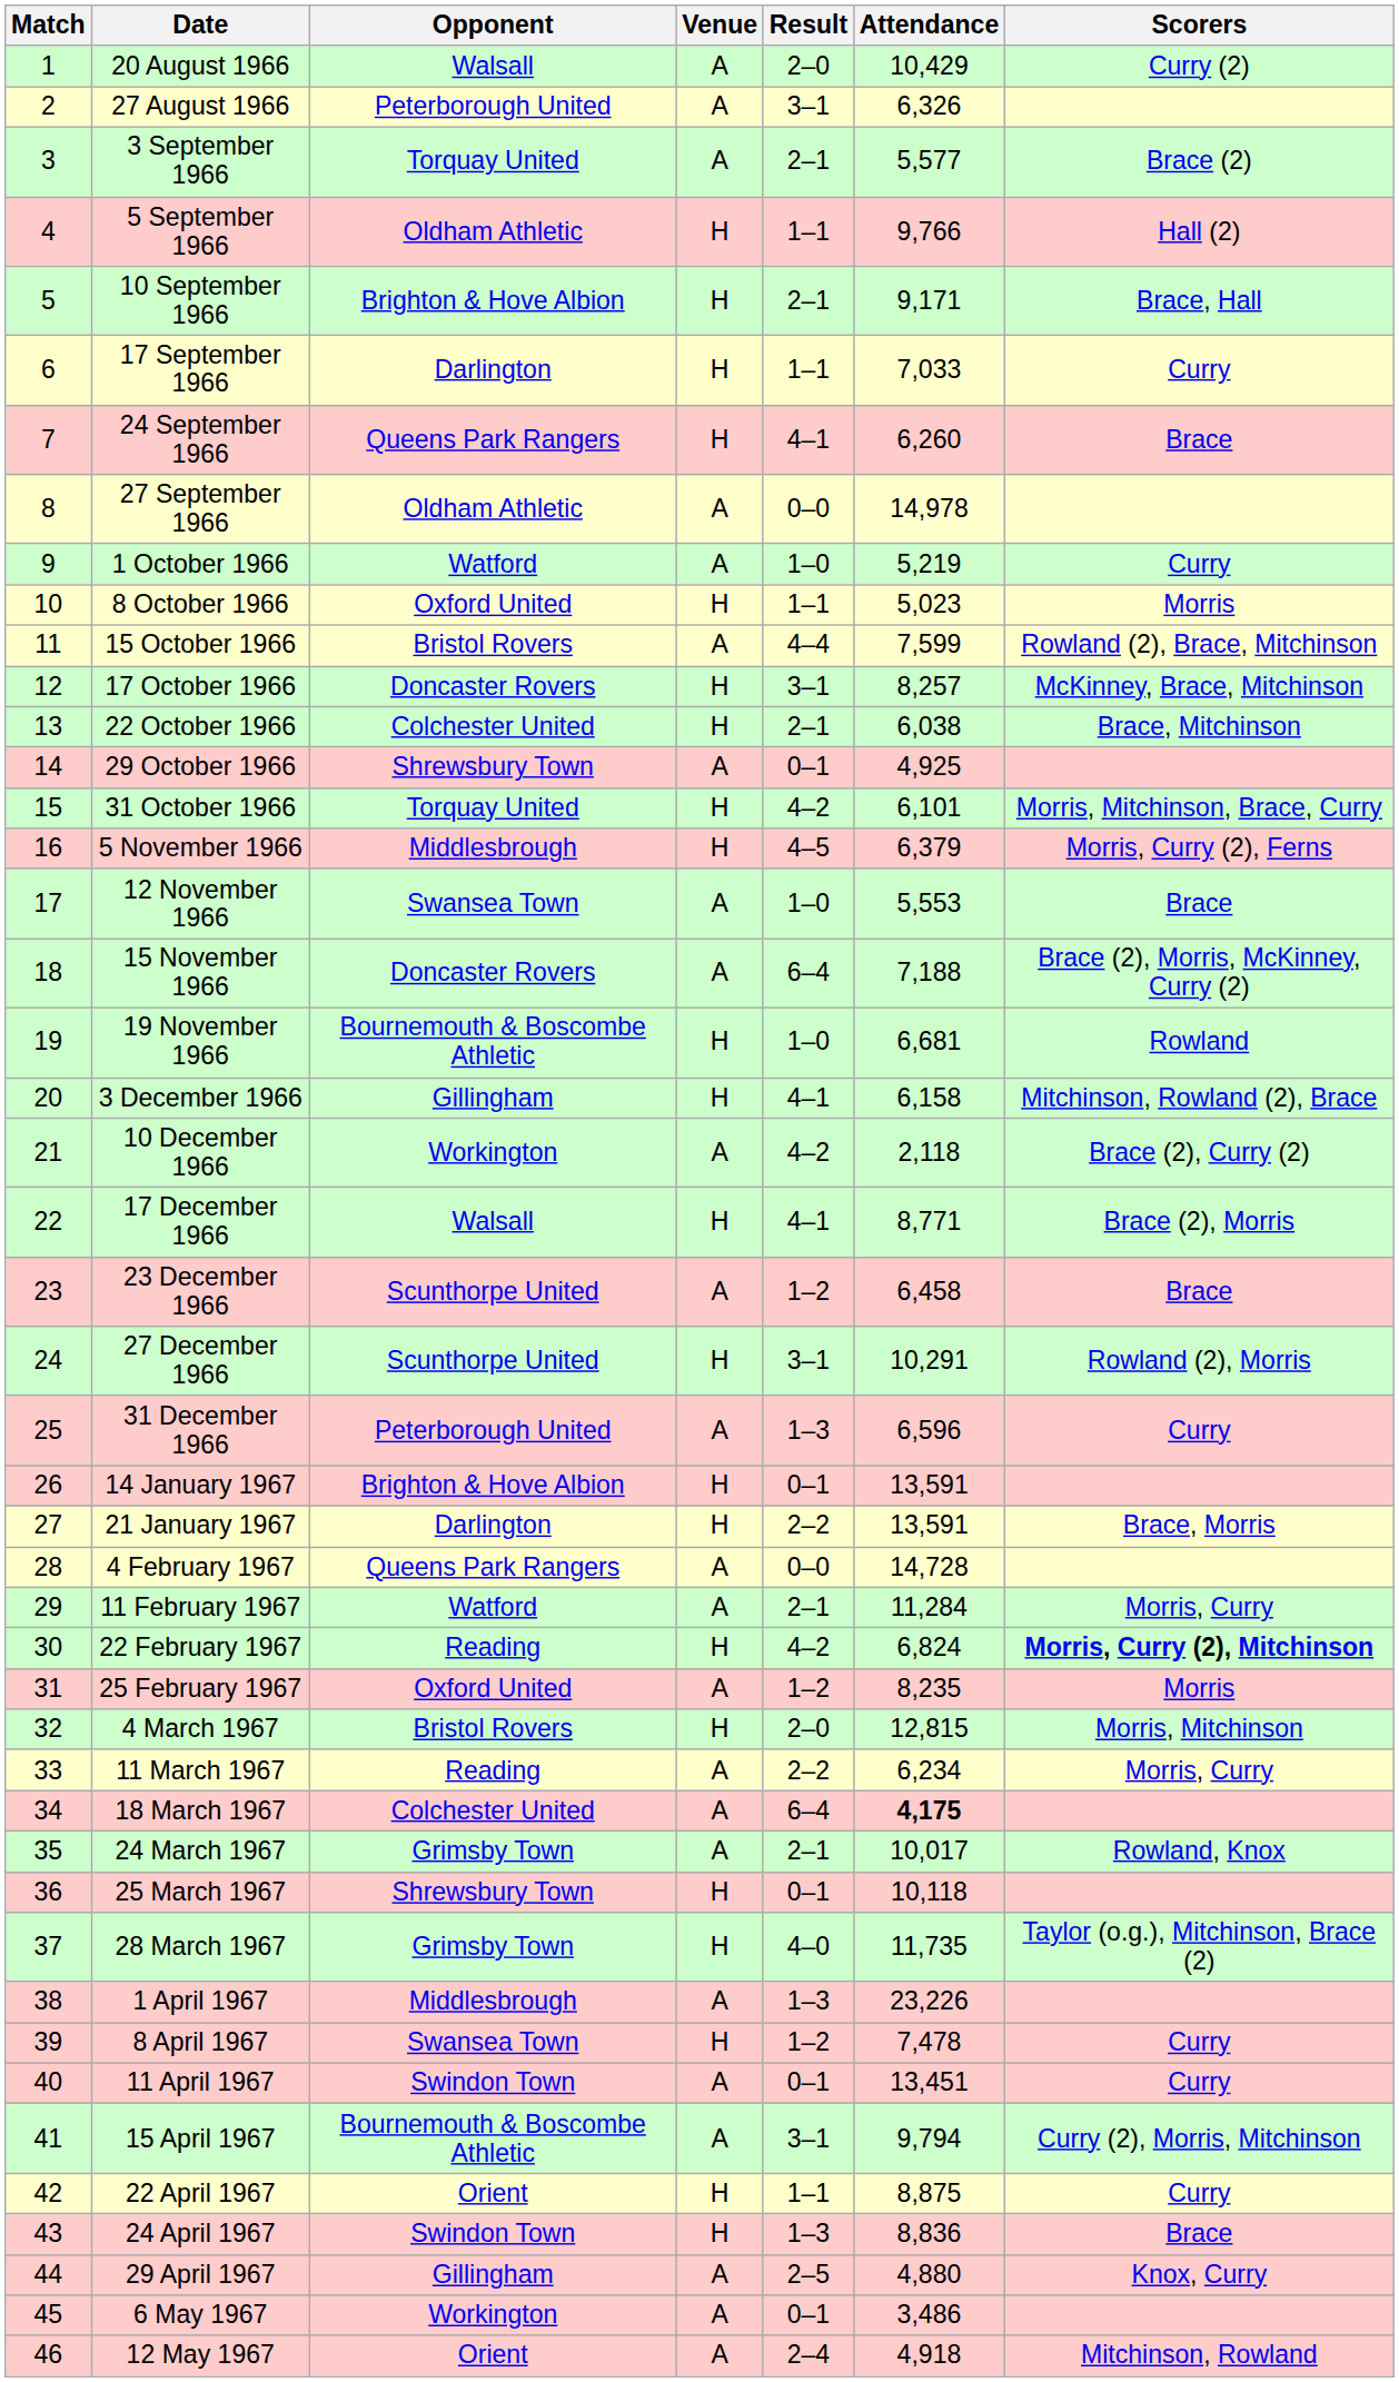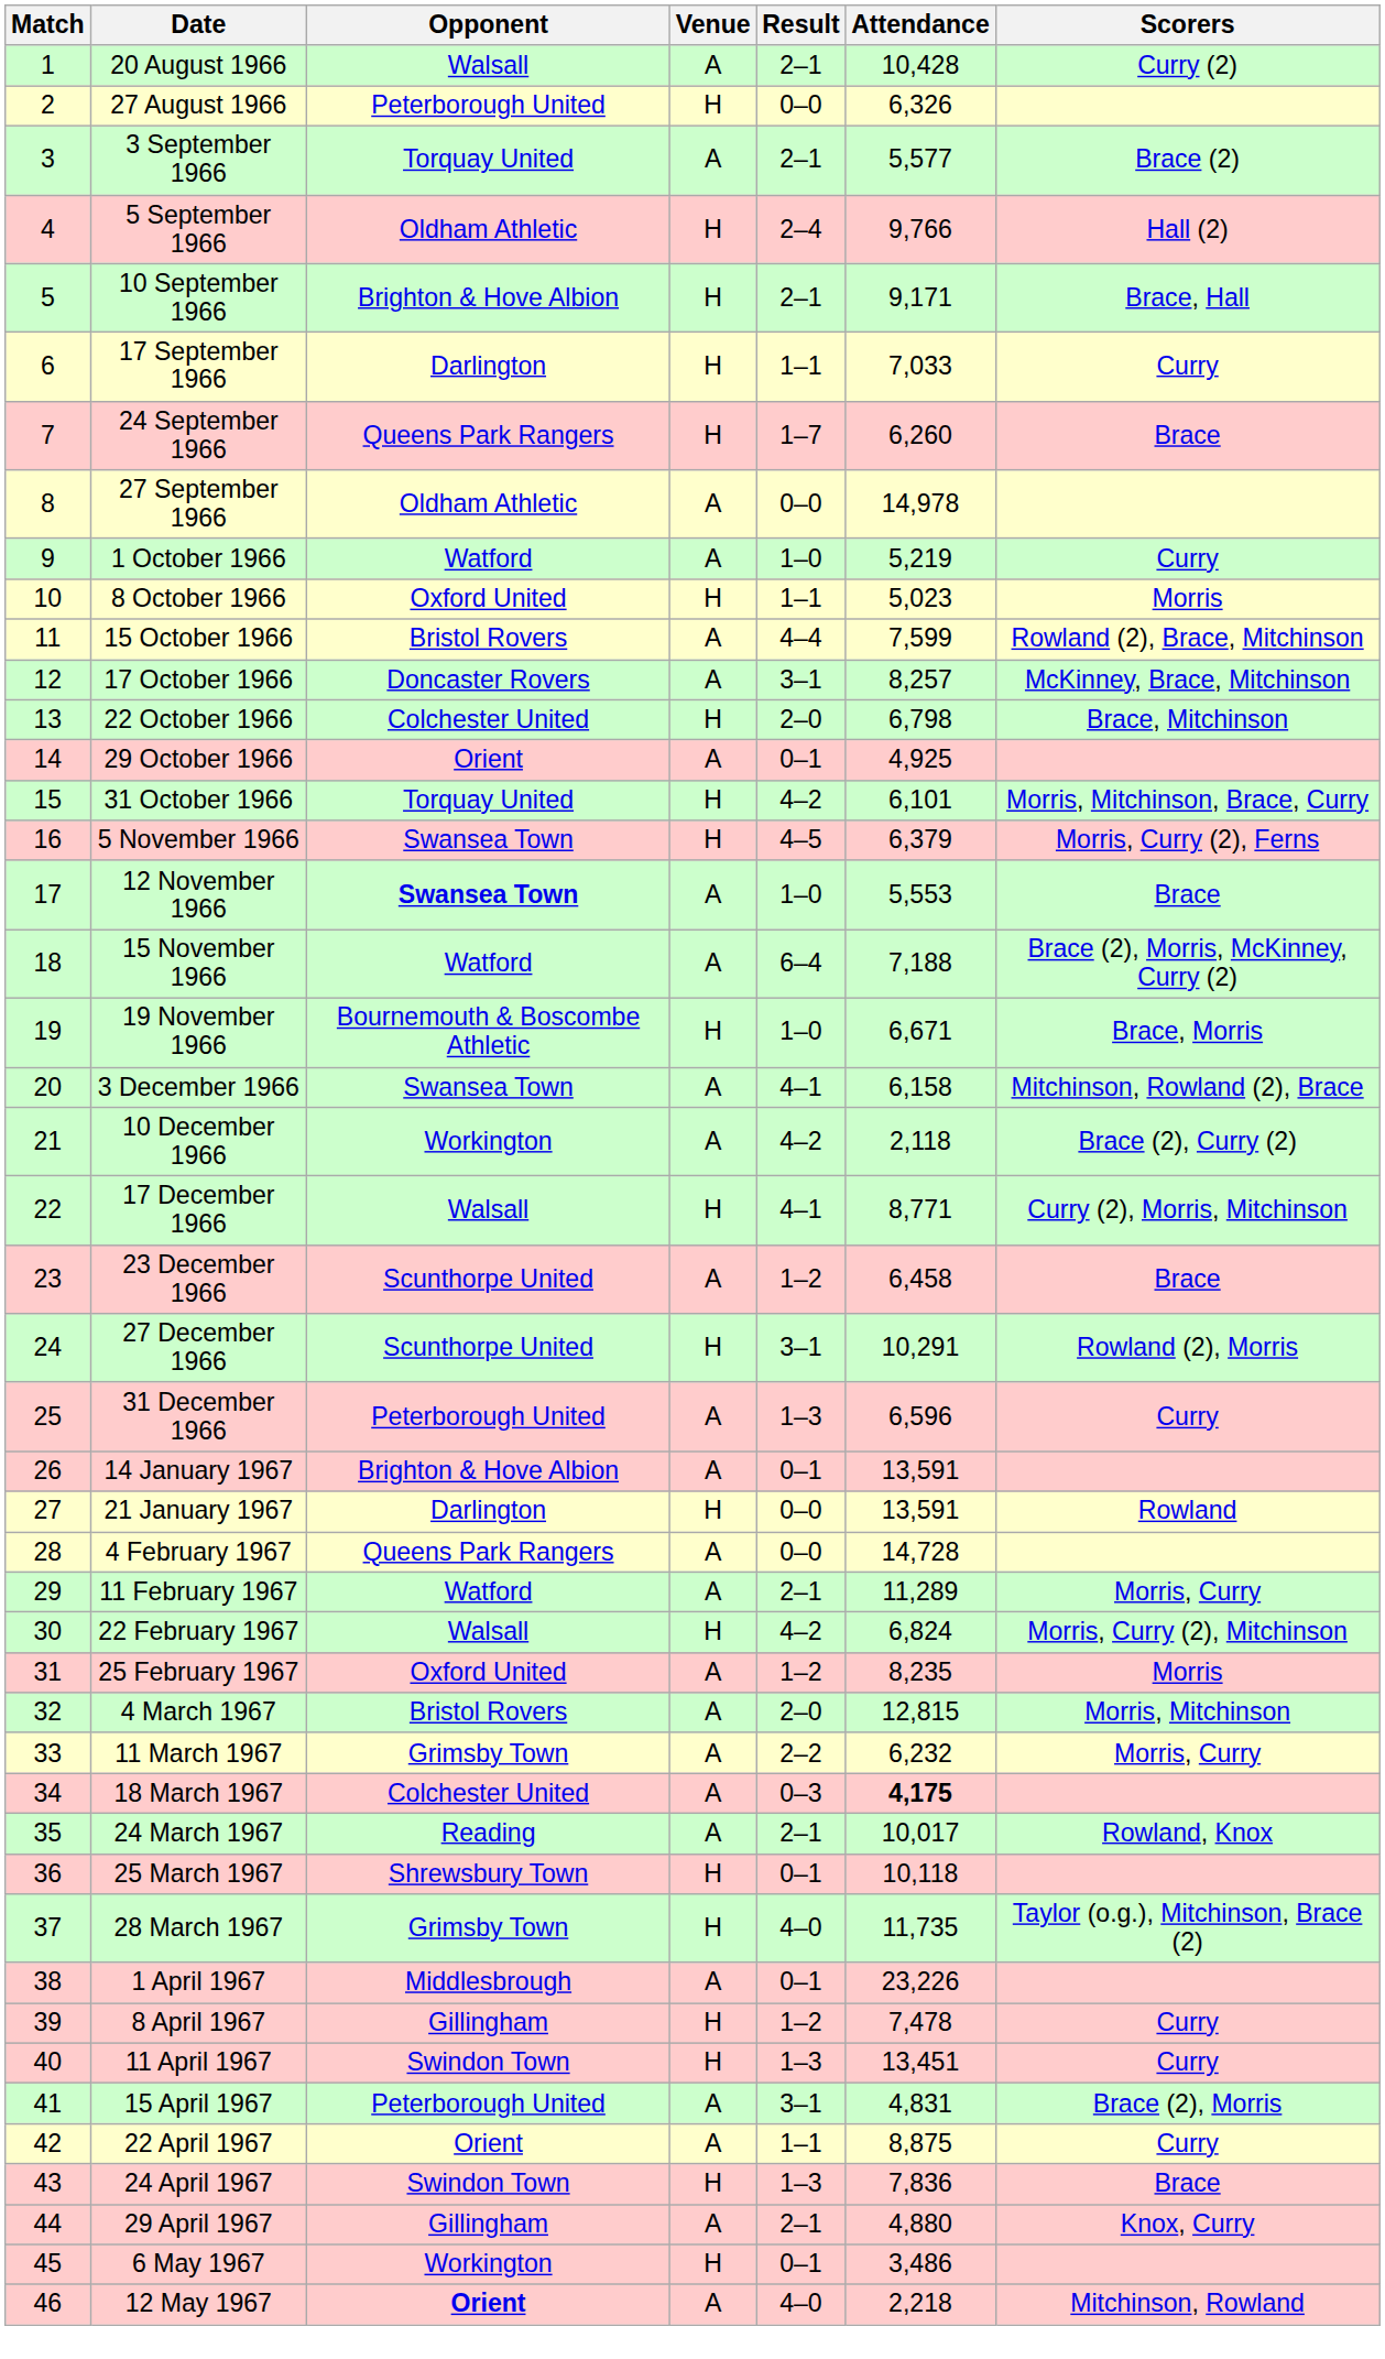20 August 1966 | Result: 2–0 -> 2–1
20 August 1966 | Attendance: 10,429 -> 10,428
27 August 1966 | Venue: A -> H
27 August 1966 | Result: 3–1 -> 0–0
5 September 1966 | Result: 1–1 -> 2–4
24 September 1966 | Result: 4–1 -> 1–7
17 October 1966 | Venue: H -> A
22 October 1966 | Result: 2–1 -> 2–0
22 October 1966 | Attendance: 6,038 -> 6,798
29 October 1966 | Opponent: Shrewsbury Town -> Orient
5 November 1966 | Opponent: Middlesbrough -> Swansea Town
12 November 1966 | Opponent: normal -> bold
15 November 1966 | Opponent: Doncaster Rovers -> Watford
19 November 1966 | Attendance: 6,681 -> 6,671
19 November 1966 | Scorers: Rowland -> Brace, Morris
3 December 1966 | Opponent: Gillingham -> Swansea Town
3 December 1966 | Venue: H -> A
17 December 1966 | Scorers: Brace (2), Morris -> Curry (2), Morris, Mitchinson
14 January 1967 | Venue: H -> A
21 January 1967 | Result: 2–2 -> 0–0
21 January 1967 | Scorers: Brace, Morris -> Rowland
11 February 1967 | Attendance: 11,284 -> 11,289
22 February 1967 | Opponent: Reading -> Walsall
22 February 1967 | Scorers: bold -> normal
4 March 1967 | Venue: H -> A
11 March 1967 | Opponent: Reading -> Grimsby Town
11 March 1967 | Attendance: 6,234 -> 6,232
18 March 1967 | Result: 6–4 -> 0–3
24 March 1967 | Opponent: Grimsby Town -> Reading
1 April 1967 | Result: 1–3 -> 0–1
8 April 1967 | Opponent: Swansea Town -> Gillingham
11 April 1967 | Venue: A -> H
11 April 1967 | Result: 0–1 -> 1–3
15 April 1967 | Opponent: Bournemouth & Boscombe Athletic -> Peterborough United
15 April 1967 | Attendance: 9,794 -> 4,831
15 April 1967 | Scorers: Curry (2), Morris, Mitchinson -> Brace (2), Morris
22 April 1967 | Venue: H -> A
24 April 1967 | Attendance: 8,836 -> 7,836
29 April 1967 | Result: 2–5 -> 2–1
6 May 1967 | Venue: A -> H
12 May 1967 | Opponent: normal -> bold
12 May 1967 | Result: 2–4 -> 4–0
12 May 1967 | Attendance: 4,918 -> 2,218
